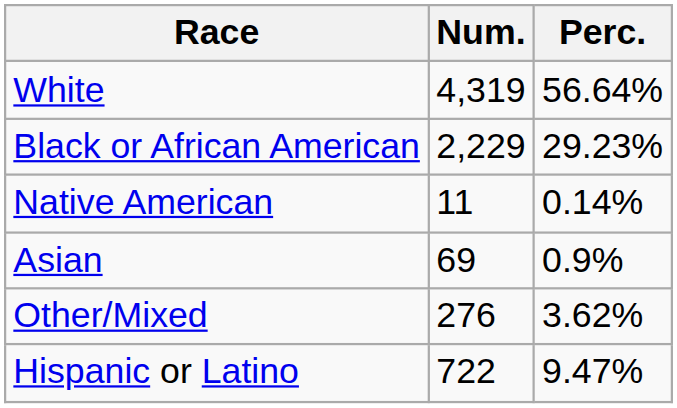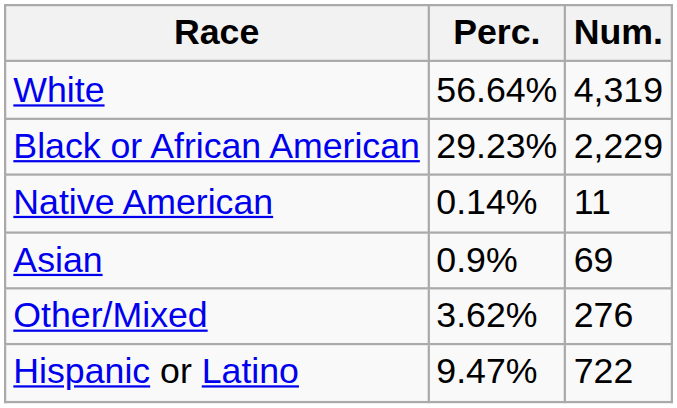columns swapped: Num. <-> Perc.
